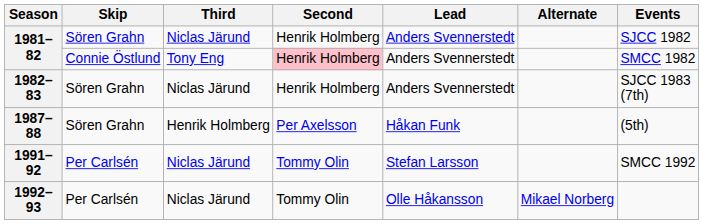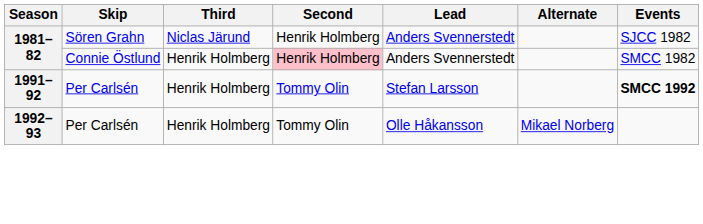1981–82 / Connie Östlund | Third: Tony Eng -> Henrik Holmberg
- row: 1982–83 | Sören Grahn | Niclas Järund | Henrik Holmberg | Anders Svennerstedt | SJCC 1983 (7th)
- row: 1987–88 | Sören Grahn | Henrik Holmberg | Per Axelsson | Håkan Funk | (5th)
1991–92 | Third: Niclas Järund -> Henrik Holmberg
1991–92 | Events: normal -> bold
1992–93 | Third: Niclas Järund -> Henrik Holmberg
